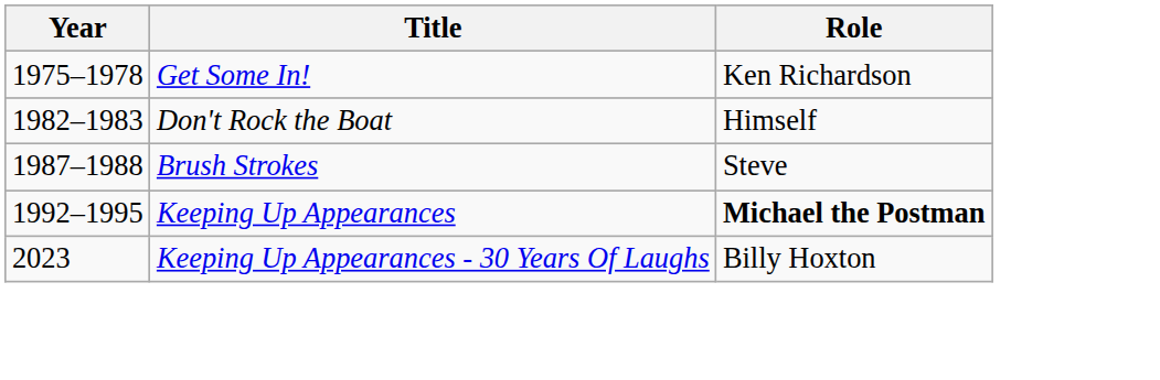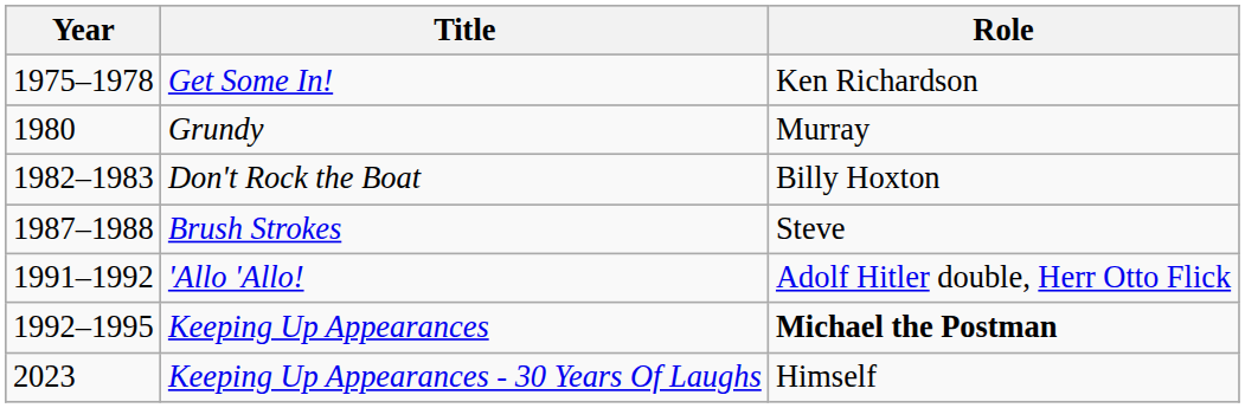+ row: 1980 | Grundy | Murray
Don't Rock the Boat | Role: Himself -> Billy Hoxton
+ row: 1991–1992 | 'Allo 'Allo! | Adolf Hitler double, Herr Otto Flick
Keeping Up Appearances - 30 Years Of Laughs | Role: Billy Hoxton -> Himself
